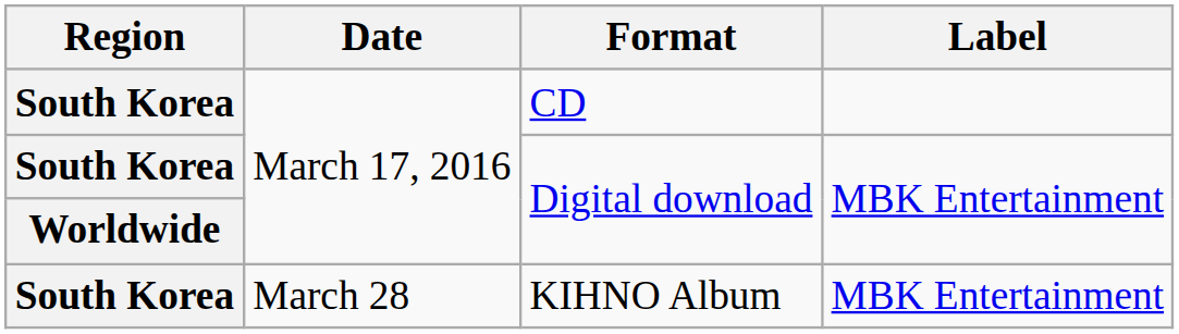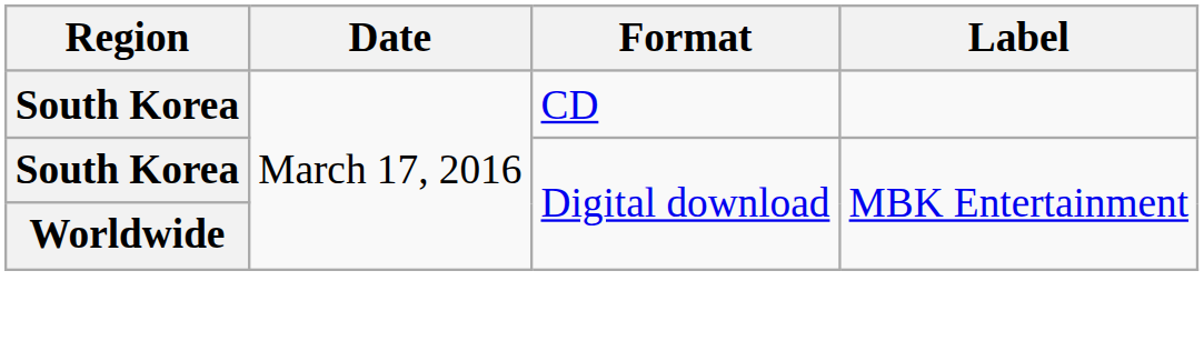- row: South Korea | March 28 | KIHNO Album | MBK Entertainment
